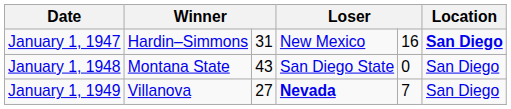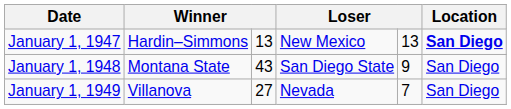January 1, 1947 | column 3: 31 -> 13
January 1, 1947 | column 5: 16 -> 13
January 1, 1948 | column 5: 0 -> 9
January 1, 1949 | column 4: bold -> normal
